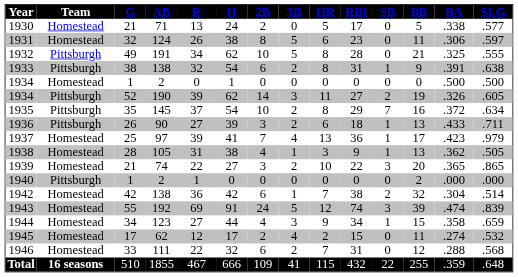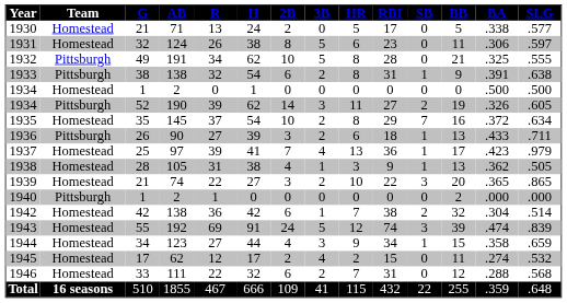1935 | Team: Pittsburgh -> Homestead
